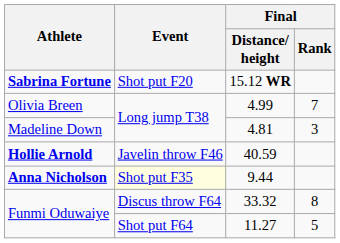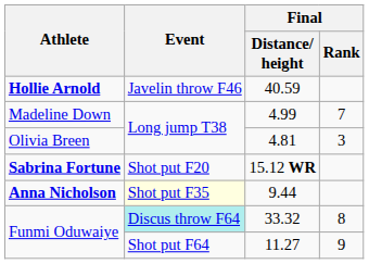rows swapped: 40.59 <-> 15.12 WR
4.99 | Athlete: Olivia Breen -> Madeline Down
4.81 | Athlete: Madeline Down -> Olivia Breen
33.32 | Event: no background -> paleturquoise background
11.27 | Final / Rank: 5 -> 9
